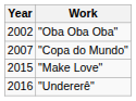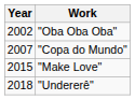"Undererê" | Year: 2016 -> 2018
